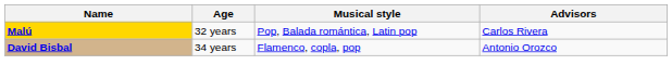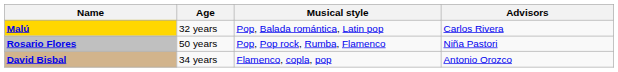+ row: Rosario Flores | 50 years | Pop, Pop rock, Rumba, Flamenco | Niña Pastori
